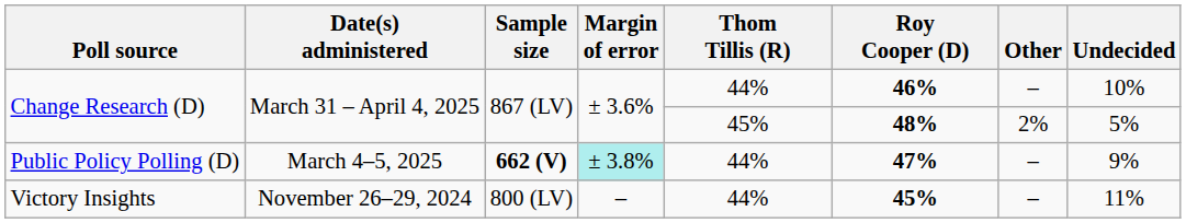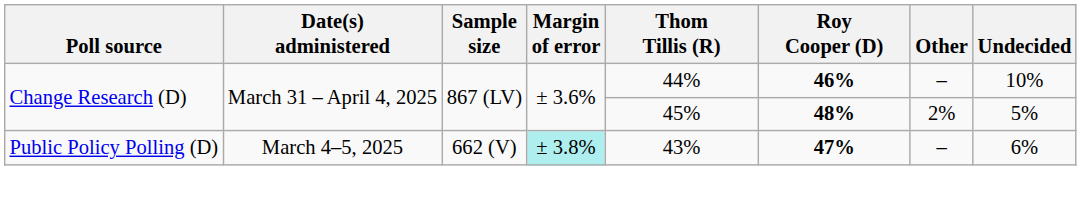Public Policy Polling (D) | Sample size: bold -> normal
Public Policy Polling (D) | Thom Tillis (R): 44% -> 43%
Public Policy Polling (D) | Undecided: 9% -> 6%
- row: Victory Insights | November 26–29, 2024 | 800 (LV) | – | 44% | 45% | – | 11%
